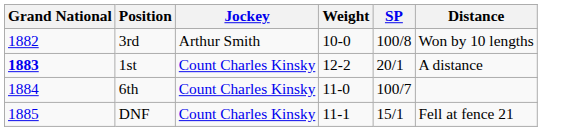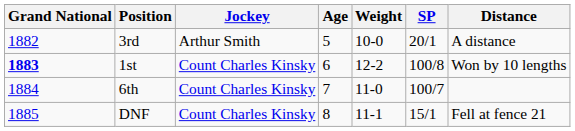+ column: Age | 5 | 6 | 7 | 8
3rd | SP: 100/8 -> 20/1
3rd | Distance: Won by 10 lengths -> A distance
1st | SP: 20/1 -> 100/8
1st | Distance: A distance -> Won by 10 lengths
